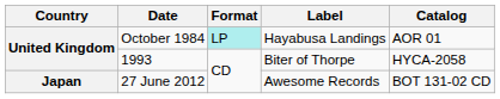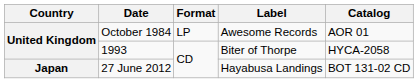October 1984 | Format: paleturquoise background -> no background
October 1984 | Label: Hayabusa Landings -> Awesome Records
27 June 2012 | Label: Awesome Records -> Hayabusa Landings
